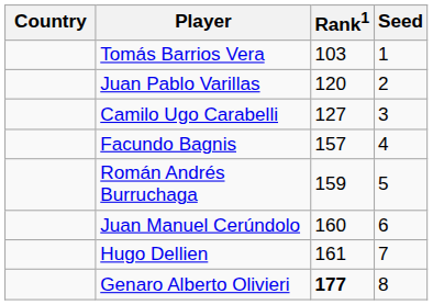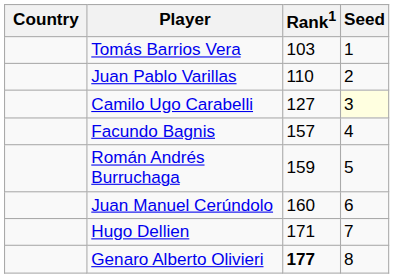Juan Pablo Varillas | Rank1: 120 -> 110
Camilo Ugo Carabelli | Seed: no background -> lightyellow background
Hugo Dellien | Rank1: 161 -> 171
